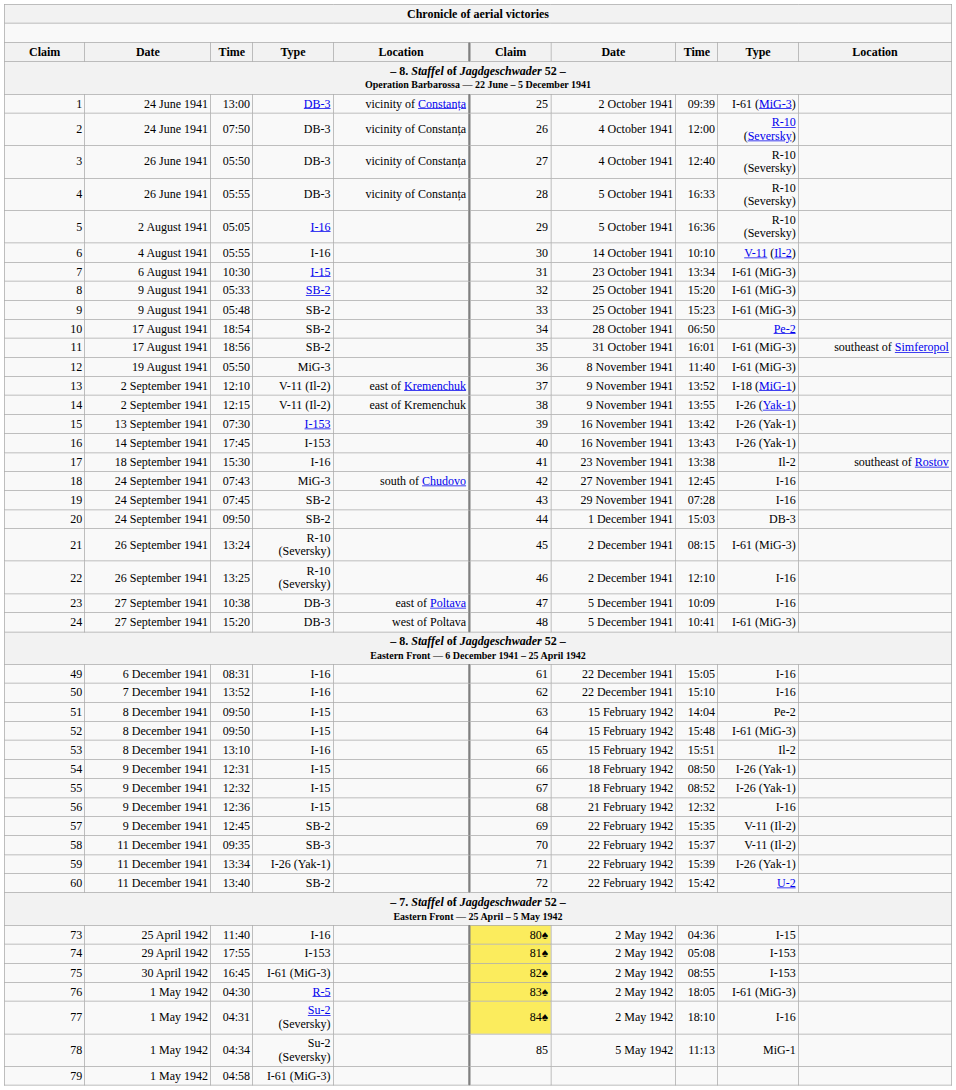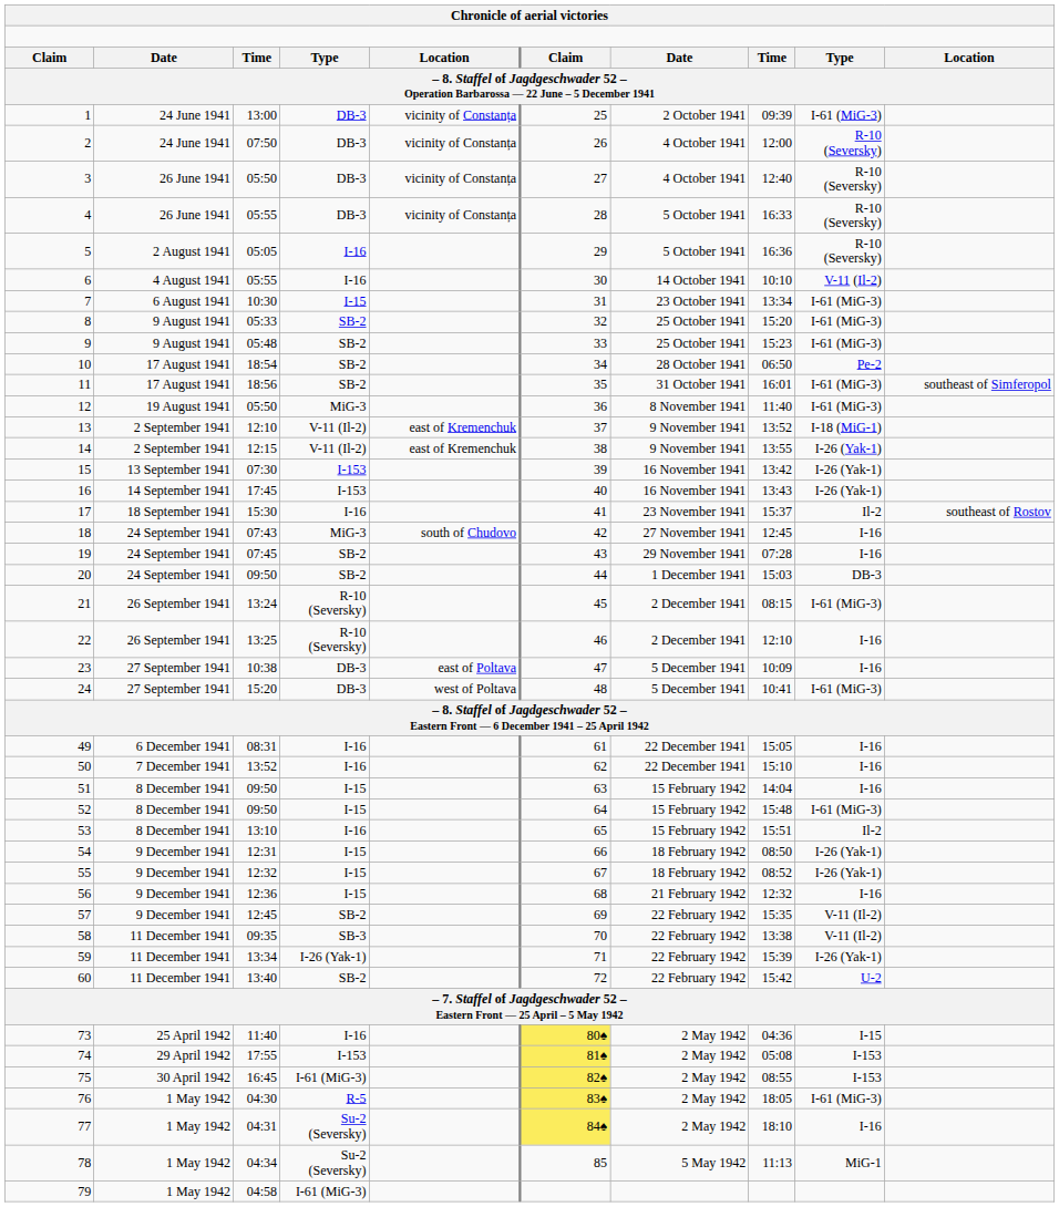17 | column 8: 13:38 -> 15:37
51 | column 9: Pe-2 -> I-16
58 | column 8: 15:37 -> 13:38
